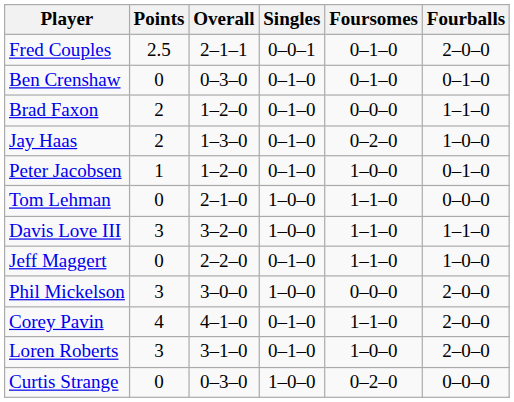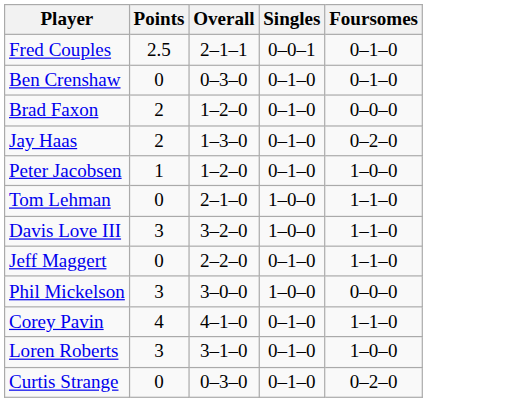- column: Fourballs | 2–0–0 | 0–1–0 | 1–1–0 | 1–0–0 | 0–1–0 | 0–0–0 | 1–1–0 | 1–0–0 | 2–0–0 | 2–0–0 | 2–0–0 | 0–0–0
Curtis Strange | Singles: 1–0–0 -> 0–1–0
